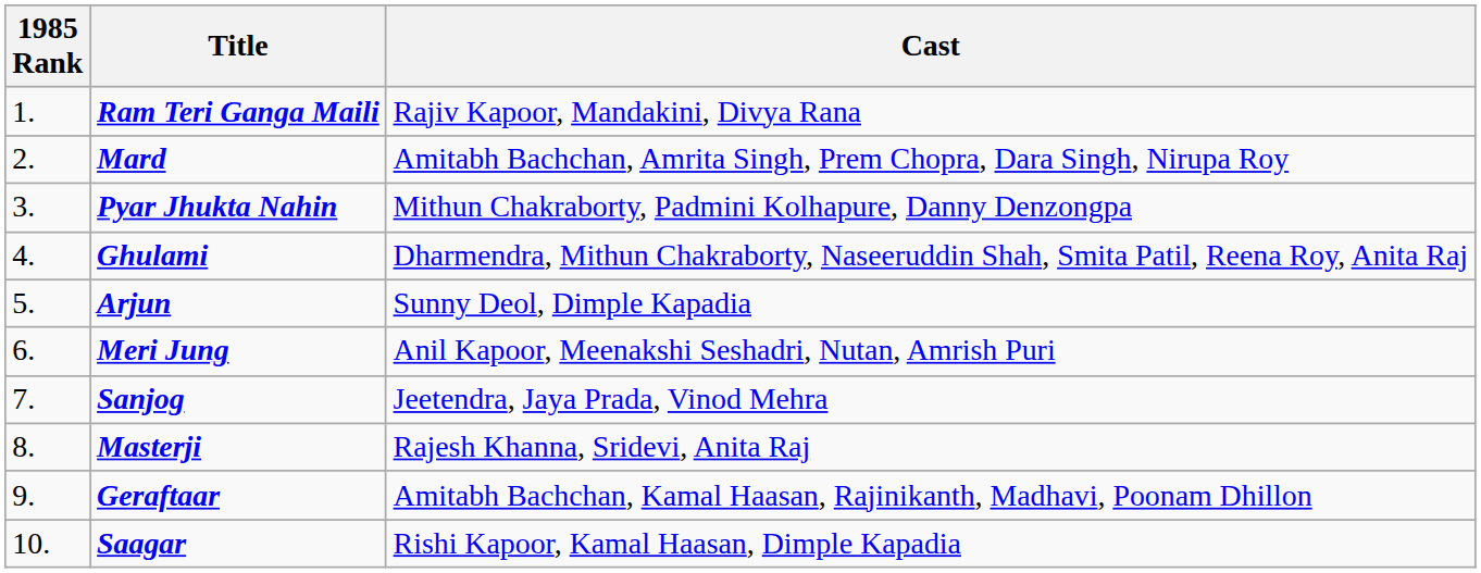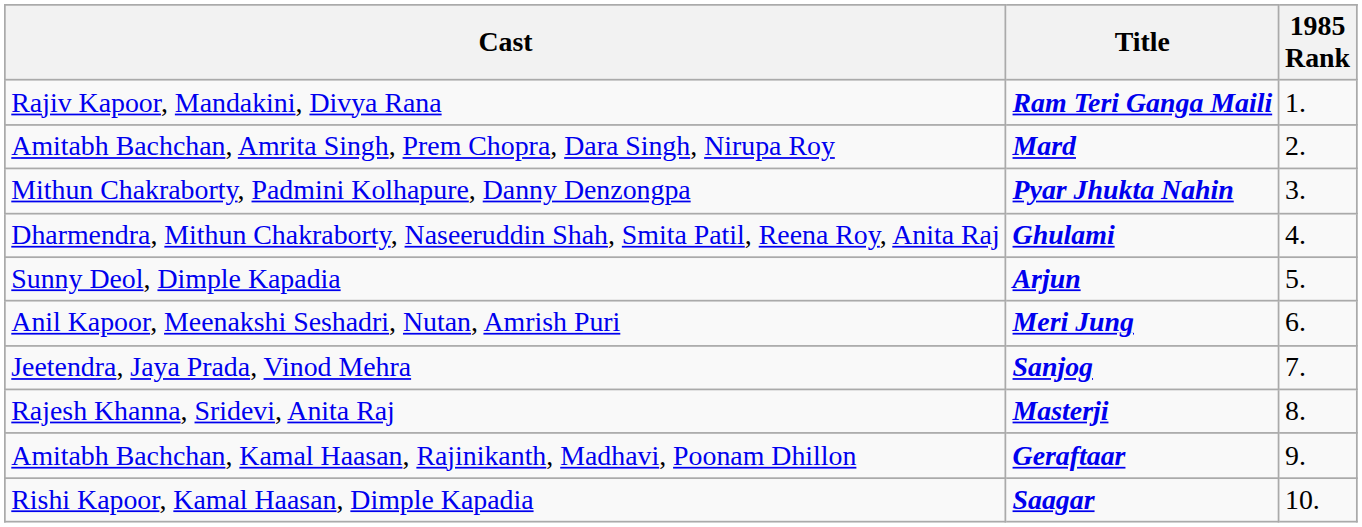columns swapped: 1985 Rank <-> Cast
